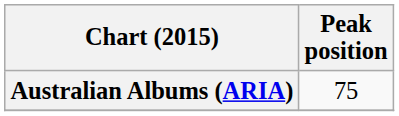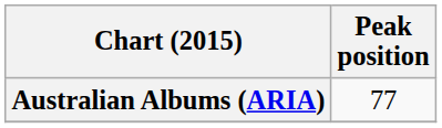Australian Albums (ARIA) | Peak position: 75 -> 77
